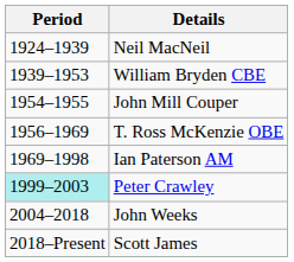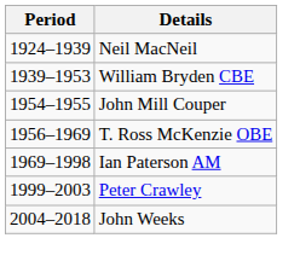Peter Crawley | Period: paleturquoise background -> no background
- row: 2018–Present | Scott James
